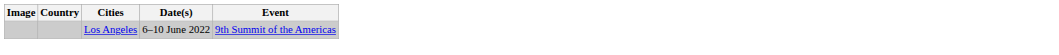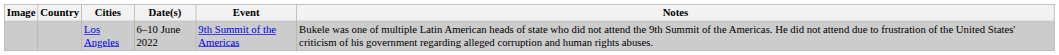+ column: Notes | Bukele was one of multiple Latin American heads of state who did not attend the 9th Summit of the Americas. He did not attend due to frustration of the United States' criticism of his government regarding alleged corruption and human rights abuses.
